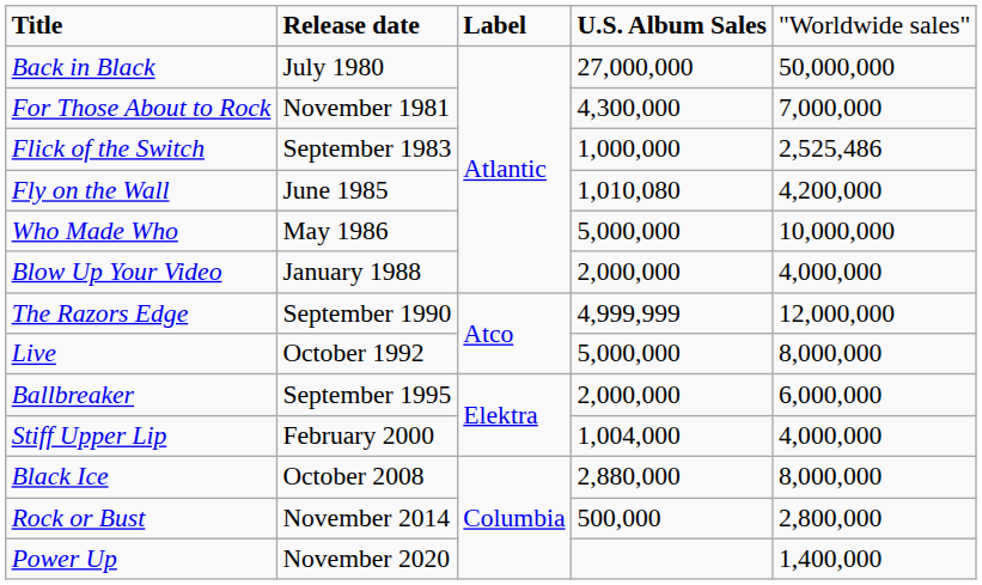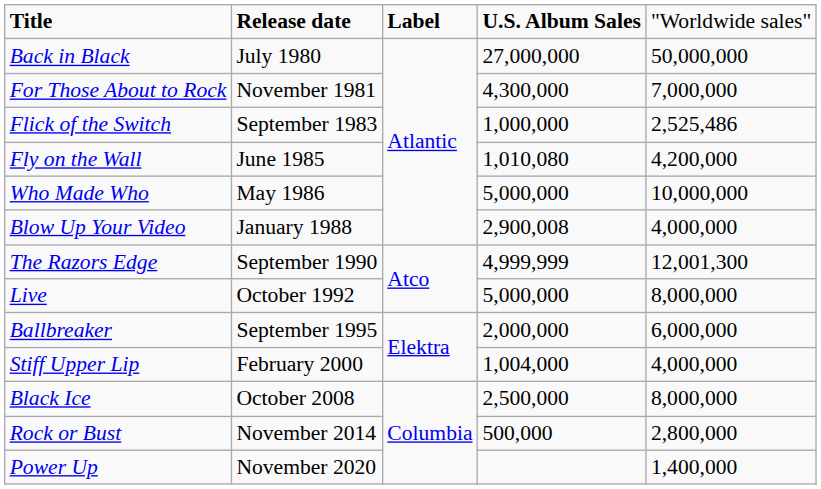Blow Up Your Video | column 4: 2,000,000 -> 2,900,008
The Razors Edge | column 5: 12,000,000 -> 12,001,300
Black Ice | column 4: 2,880,000 -> 2,500,000
